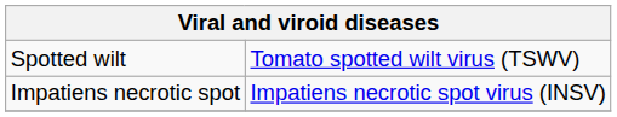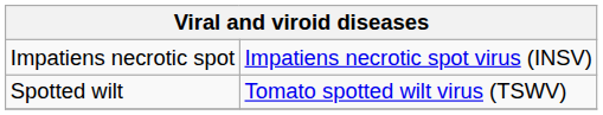rows swapped: Impatiens necrotic spot <-> Spotted wilt
